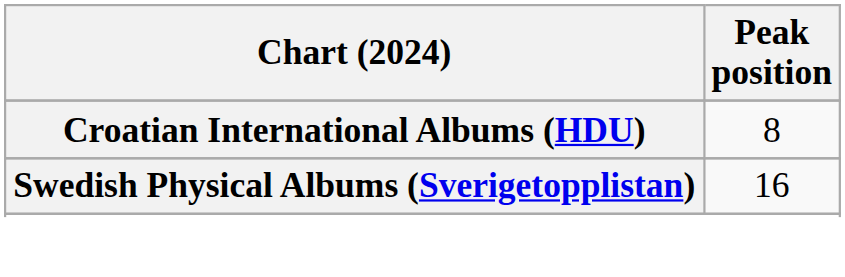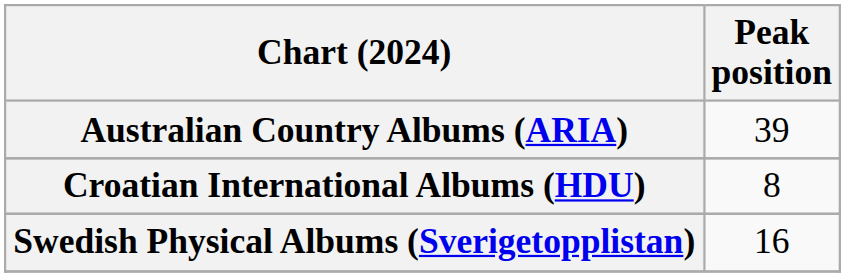+ row: Australian Country Albums (ARIA) | 39
